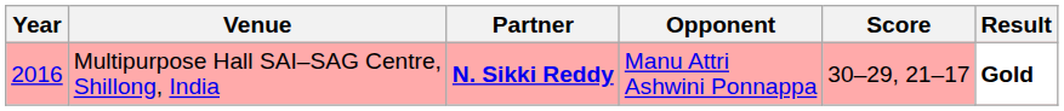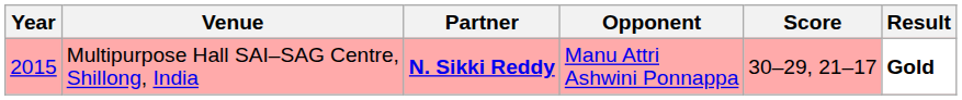Multipurpose Hall SAI–SAG Centre, Shillong, India | Year: 2016 -> 2015
